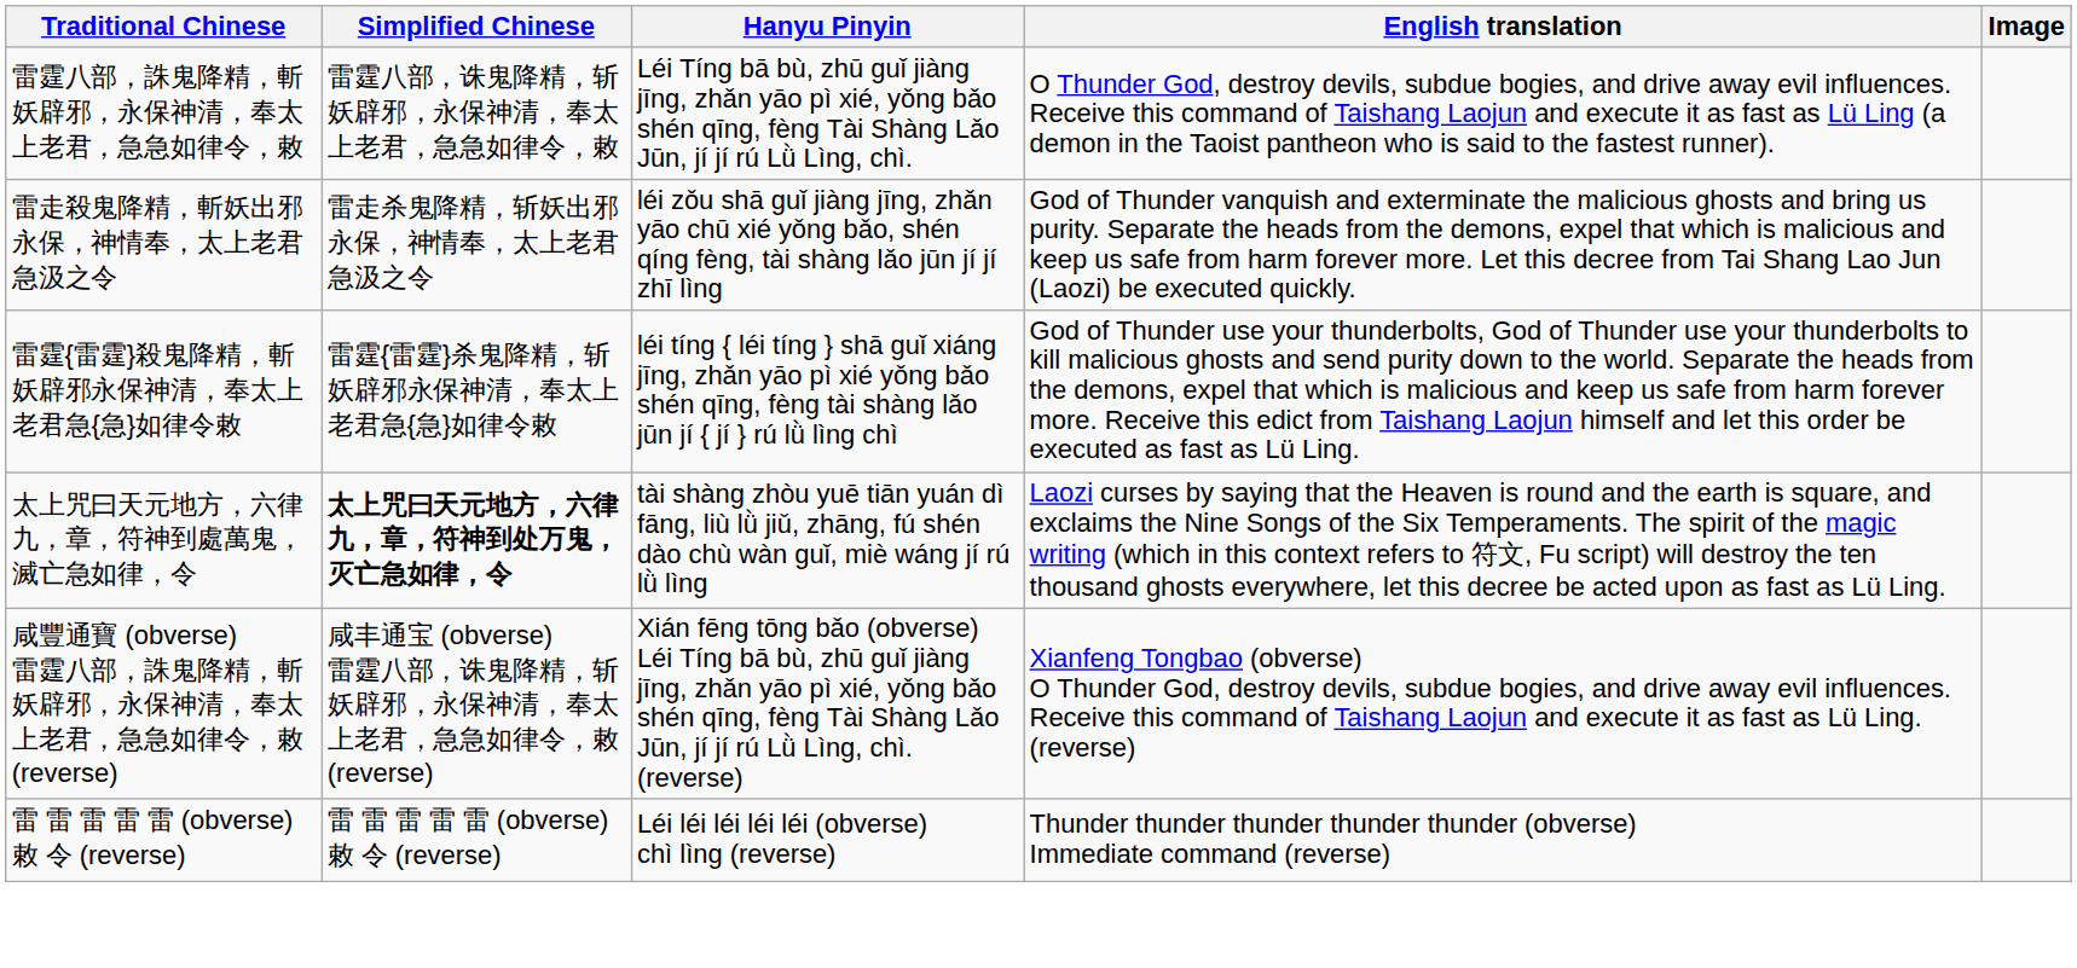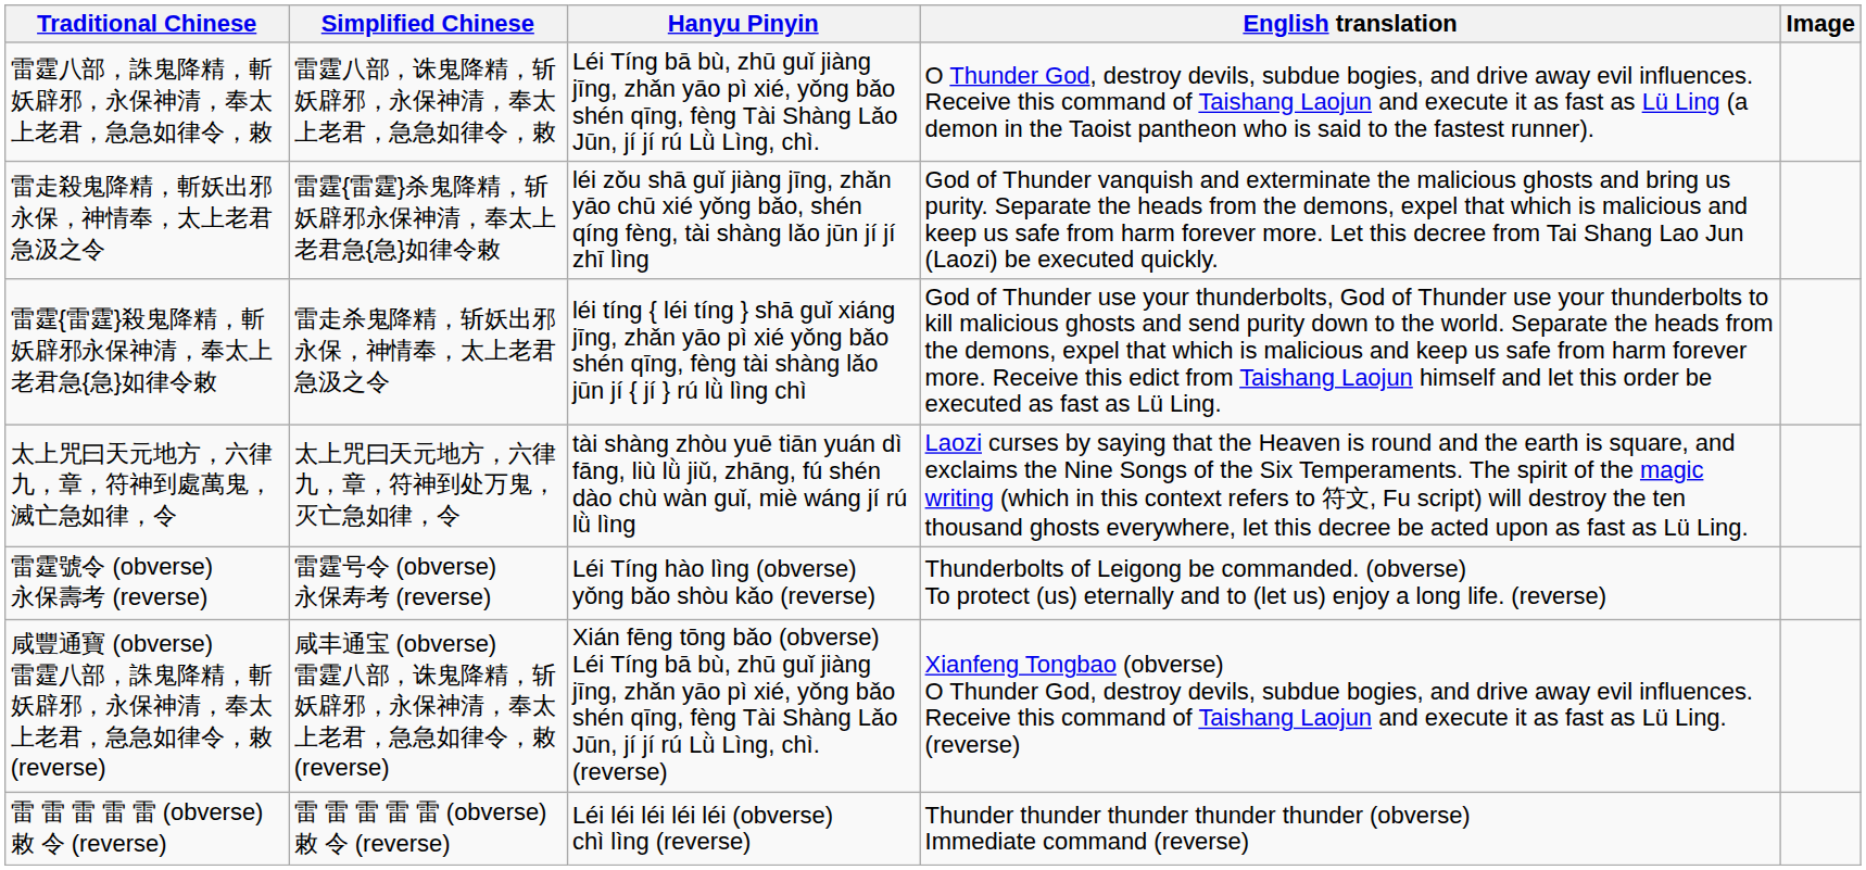雷走殺鬼降精，斬妖出邪永保，神情奉，太上老君急汲之令 | Simplified Chinese: 雷走杀鬼降精，斩妖出邪永保，神情奉，太上老君急汲之令 -> 雷霆{雷霆}杀鬼降精，斩妖辟邪永保神清，奉太上老君急{急}如律令敕
雷霆{雷霆}殺鬼降精，斬妖辟邪永保神清，奉太上老君急{急}如律令敕 | Simplified Chinese: 雷霆{雷霆}杀鬼降精，斩妖辟邪永保神清，奉太上老君急{急}如律令敕 -> 雷走杀鬼降精，斩妖出邪永保，神情奉，太上老君急汲之令
太上咒曰天元地方，六律九，章，符神到處萬鬼，滅亡急如律，令 | Simplified Chinese: bold -> normal
+ row: 雷霆號令 (obverse) 永保壽考 (reverse) | 雷霆号令 (obverse) 永保寿考 (reverse) | Léi Tíng hào lìng (obverse) yǒng bǎo shòu kǎo (reverse) | Thunderbolts of Leigong be commanded. (obverse) To protect (us) eternally and to (let us) enjoy a long life. (reverse)
